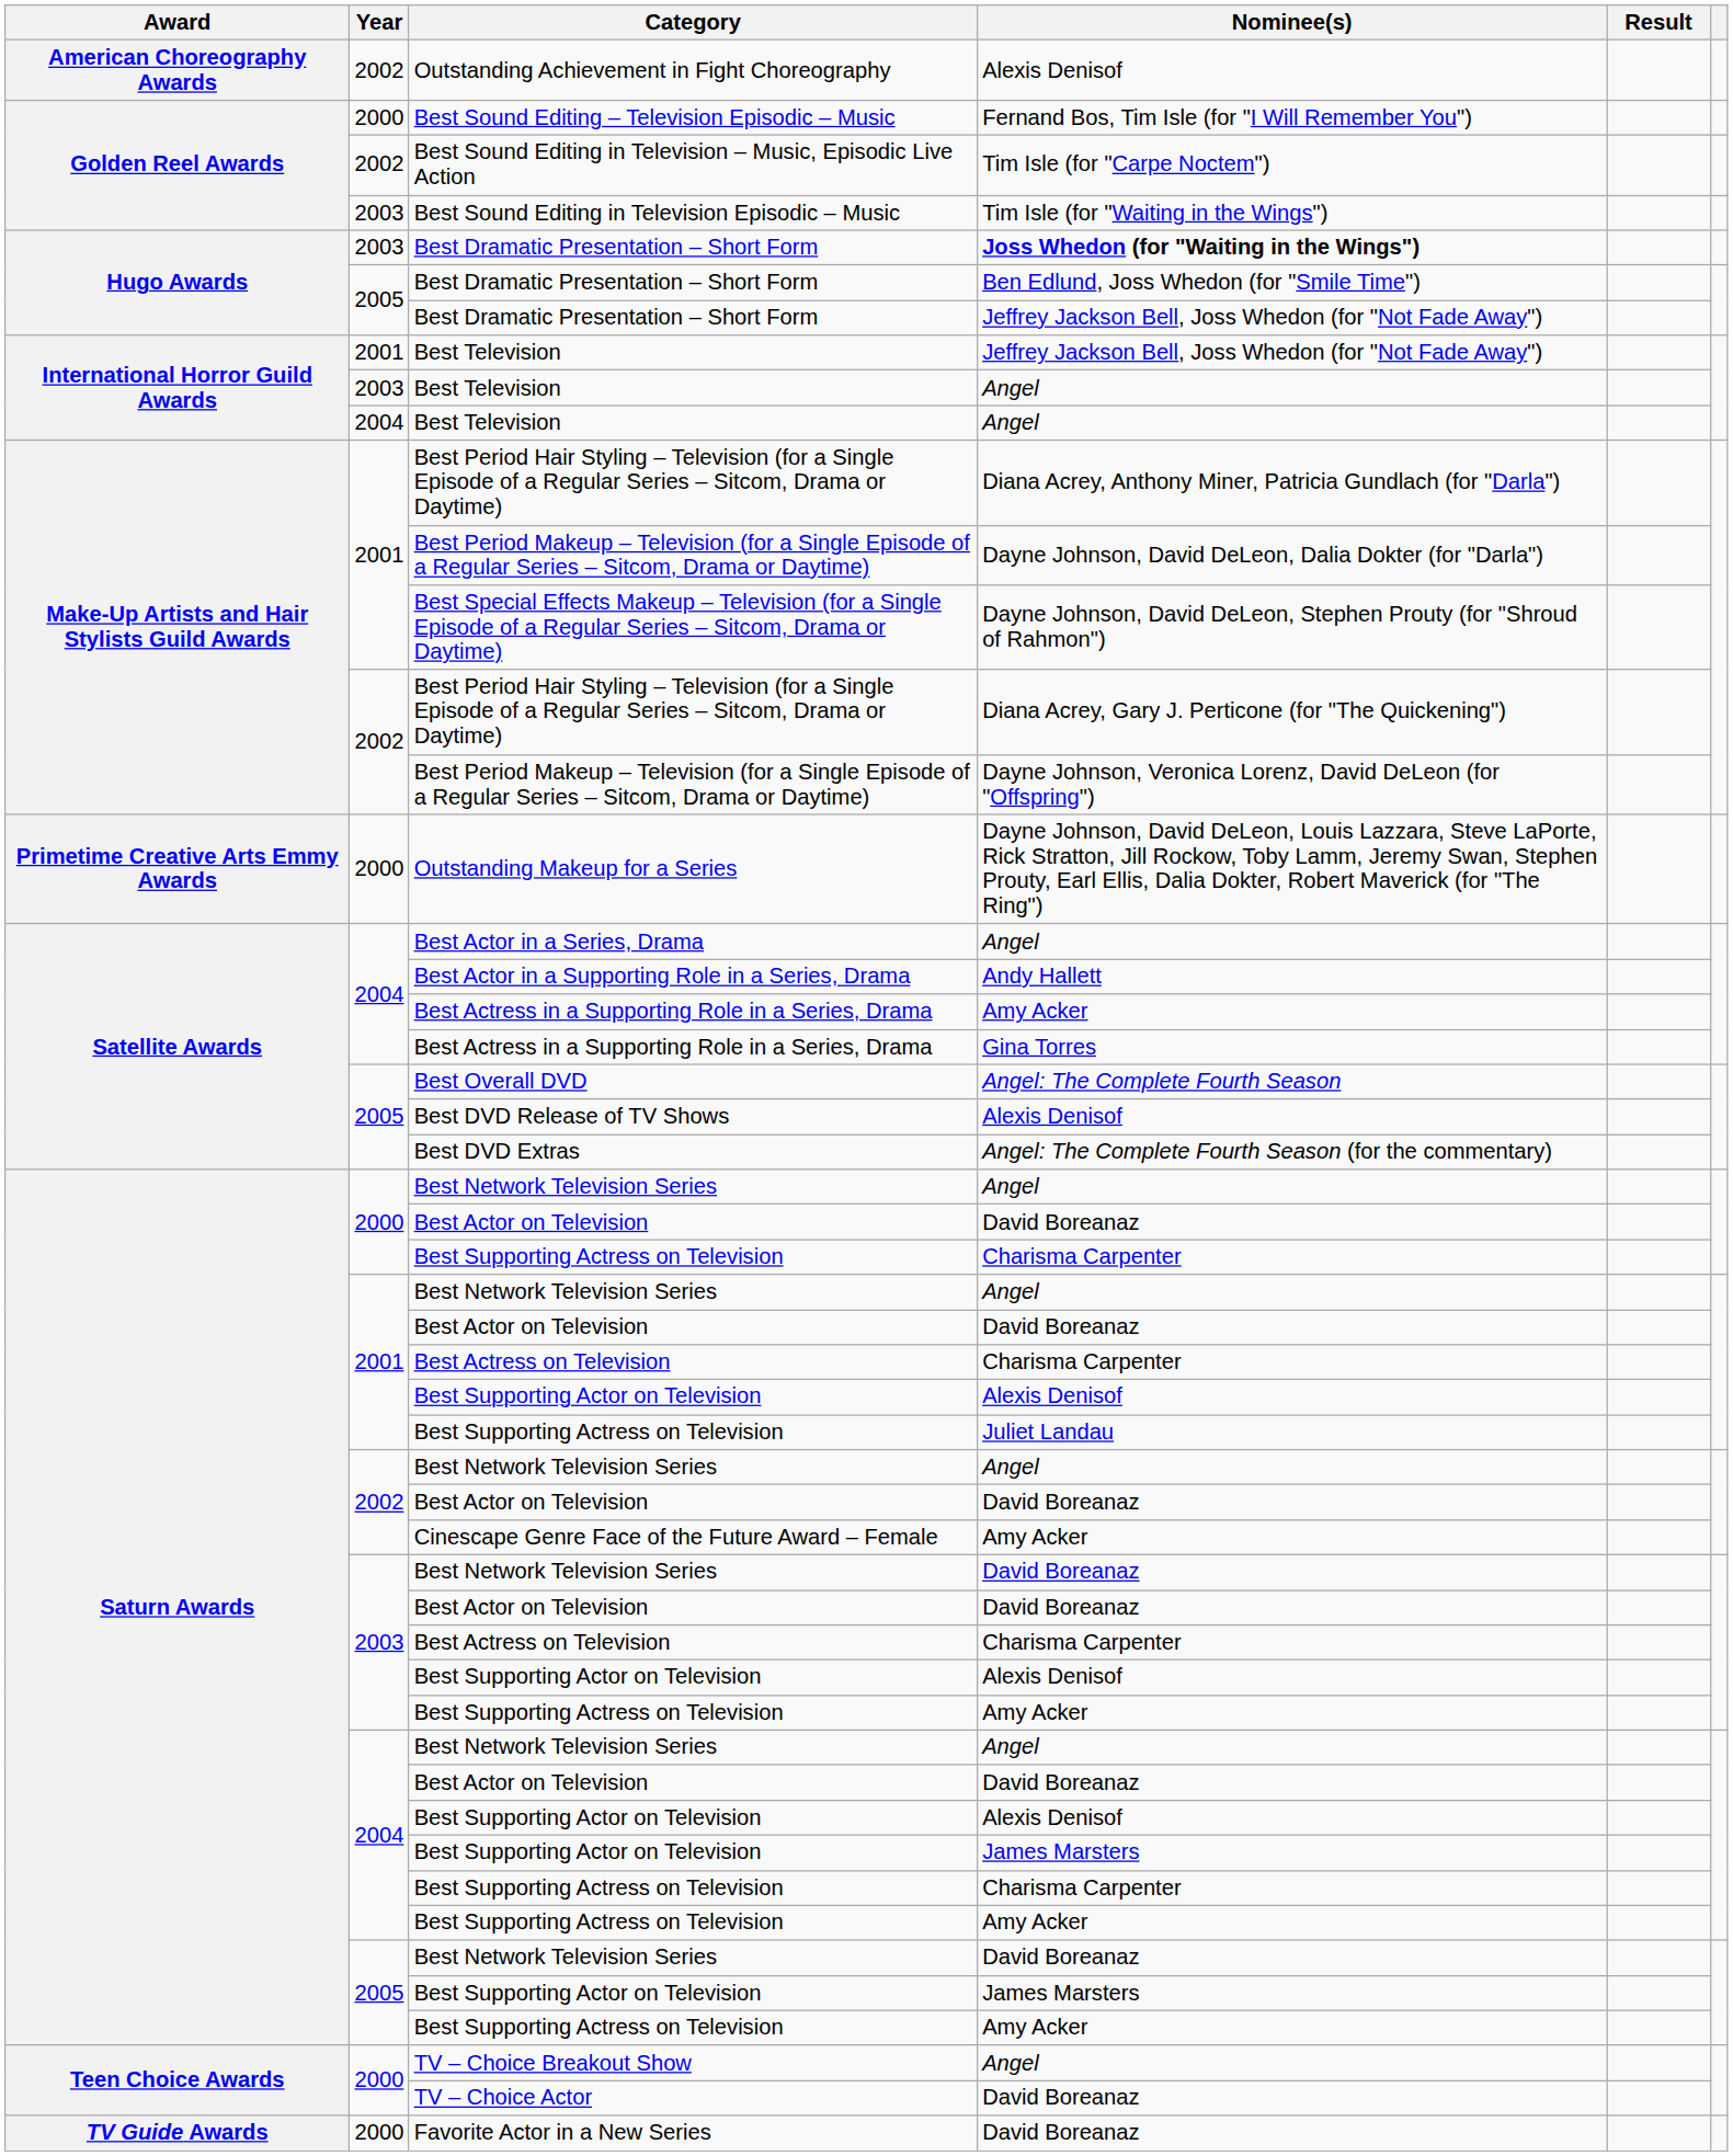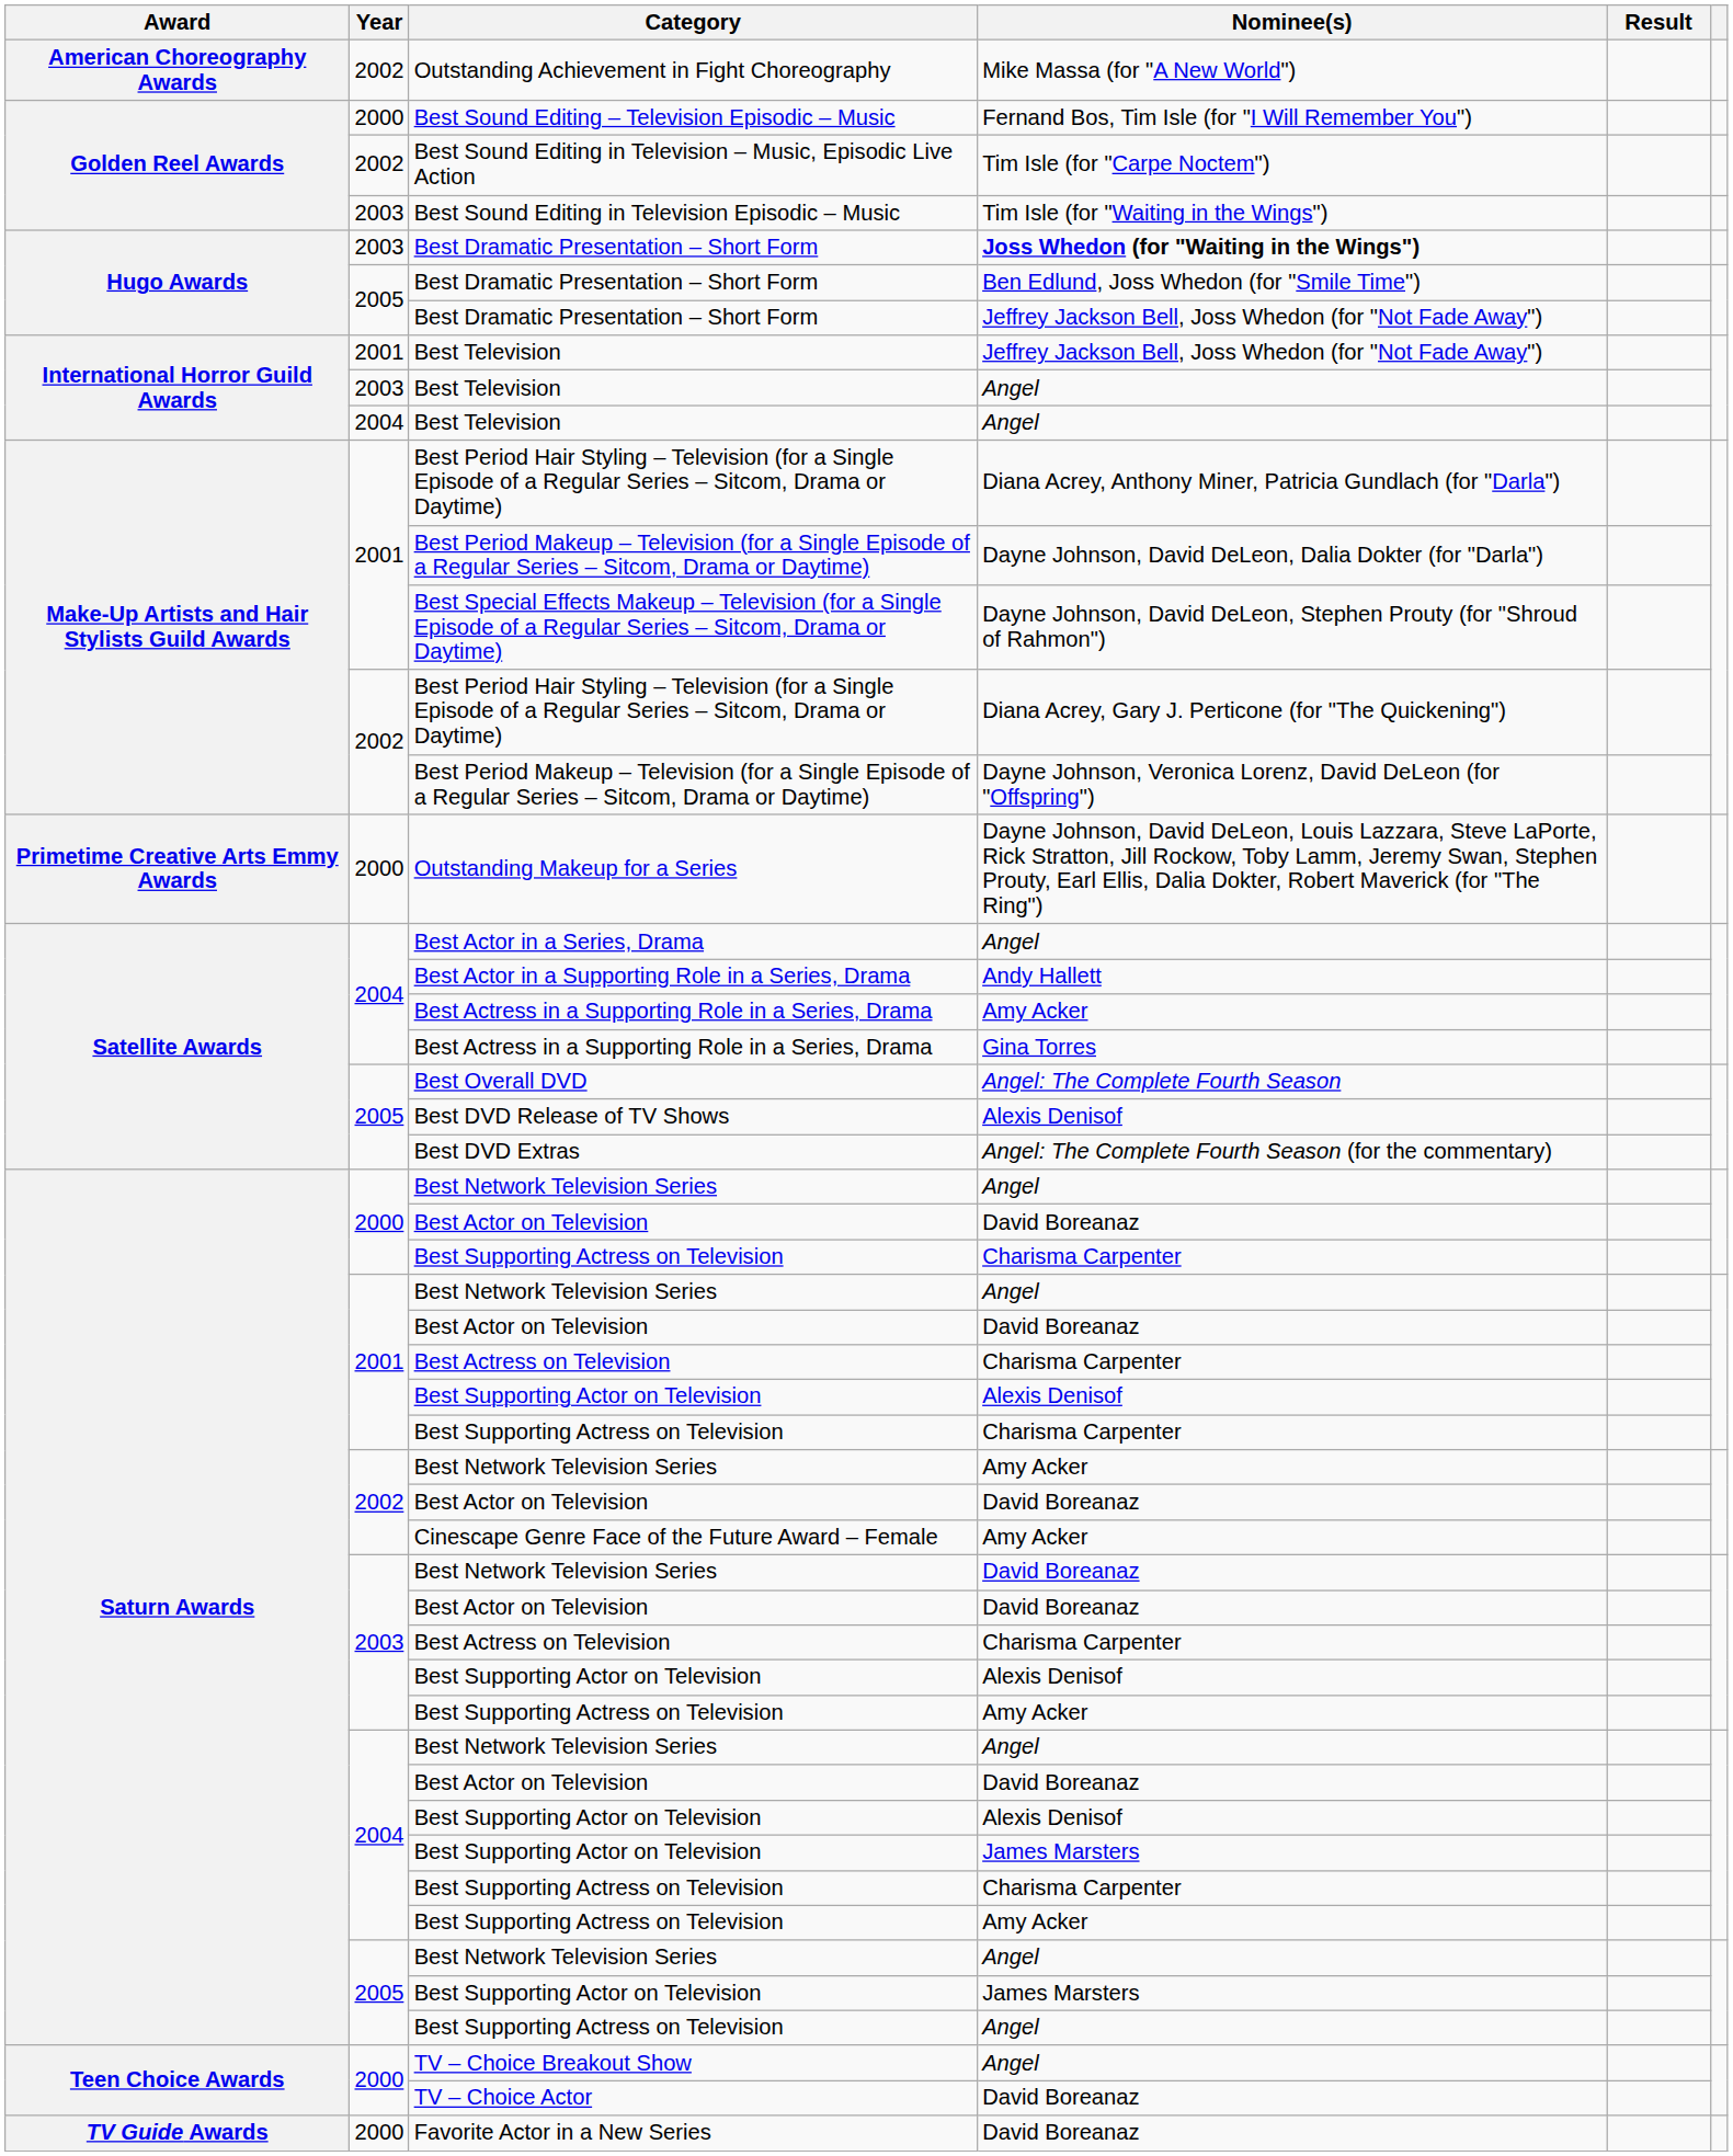Outstanding Achievement in Fight Choreography | Nominee(s): Alexis Denisof -> Mike Massa (for "A New World")
2001 / Best Supporting Actress on Television | Nominee(s): Juliet Landau -> Charisma Carpenter
2002 / Best Network Television Series | Nominee(s): Angel -> Amy Acker
2005 / Best Network Television Series | Nominee(s): David Boreanaz -> Angel
2005 / Best Supporting Actress on Television | Nominee(s): Amy Acker -> Angel
